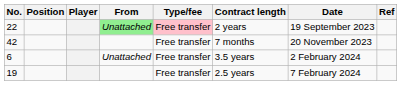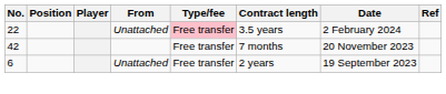22 | From: lightgreen background -> no background
22 | Contract length: 2 years -> 3.5 years
22 | Date: 19 September 2023 -> 2 February 2024
6 | Contract length: 3.5 years -> 2 years
6 | Date: 2 February 2024 -> 19 September 2023
- row: 19 | Free transfer | 2.5 years | 7 February 2024
